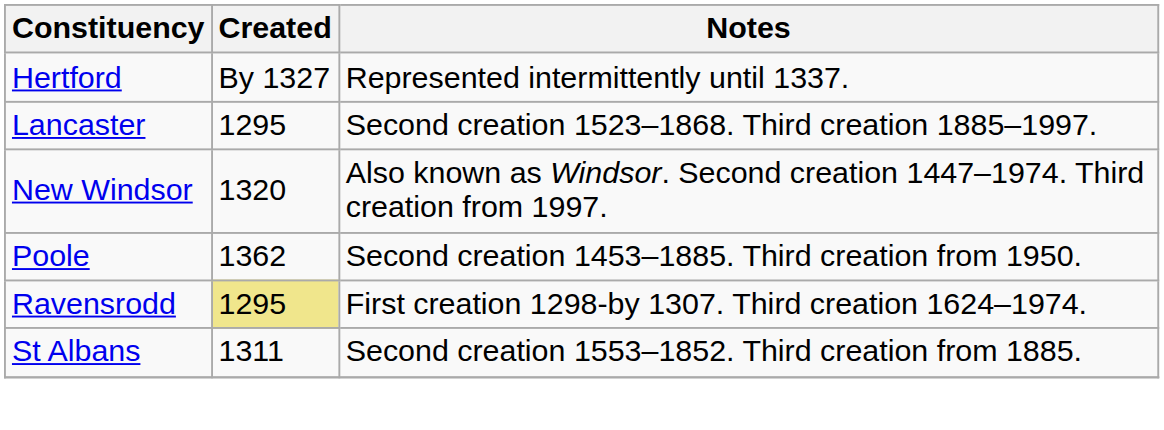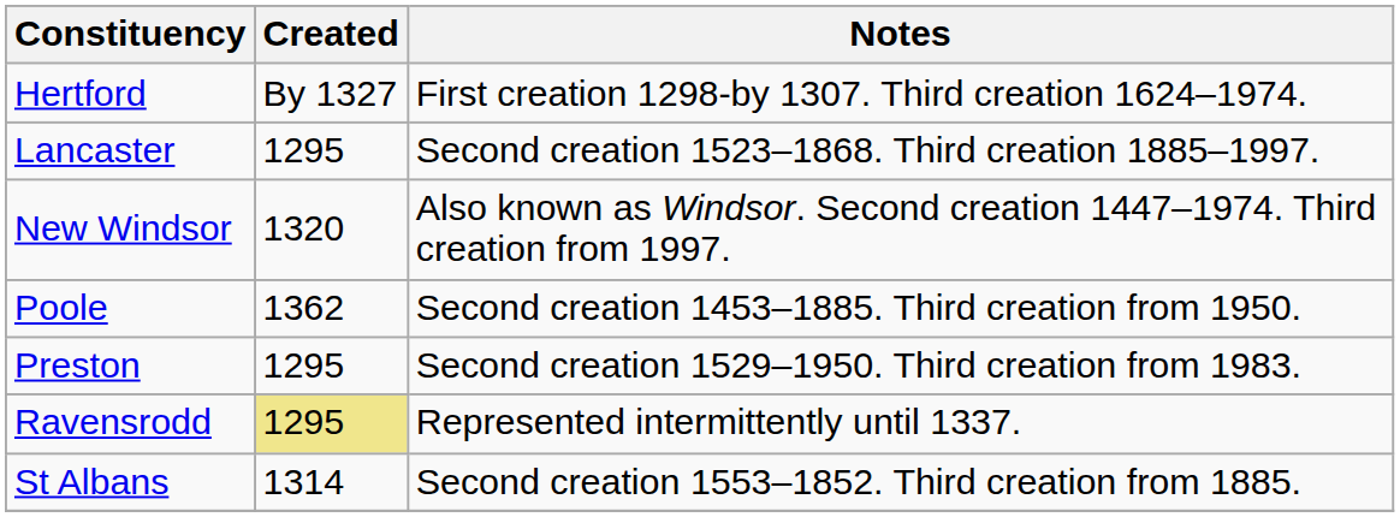Hertford | Notes: Represented intermittently until 1337. -> First creation 1298-by 1307. Third creation 1624–1974.
+ row: Preston | 1295 | Second creation 1529–1950. Third creation from 1983.
Ravensrodd | Notes: First creation 1298-by 1307. Third creation 1624–1974. -> Represented intermittently until 1337.
St Albans | Created: 1311 -> 1314
